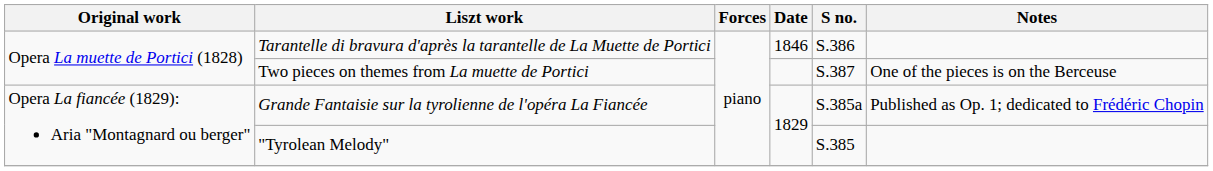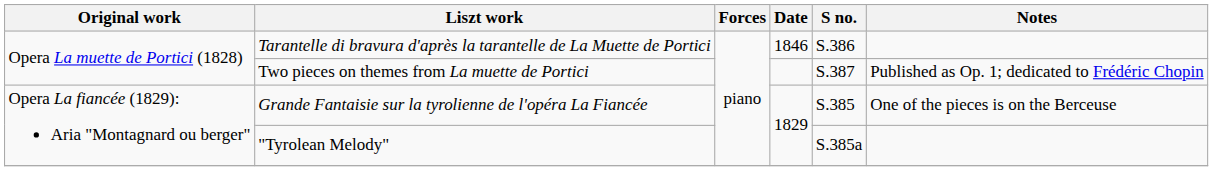Two pieces on themes from La muette de Portici | Notes: One of the pieces is on the Berceuse -> Published as Op. 1; dedicated to Frédéric Chopin
Grande Fantaisie sur la tyrolienne de l'opéra La Fiancée | S no.: S.385a -> S.385
Grande Fantaisie sur la tyrolienne de l'opéra La Fiancée | Notes: Published as Op. 1; dedicated to Frédéric Chopin -> One of the pieces is on the Berceuse
"Tyrolean Melody" | S no.: S.385 -> S.385a
